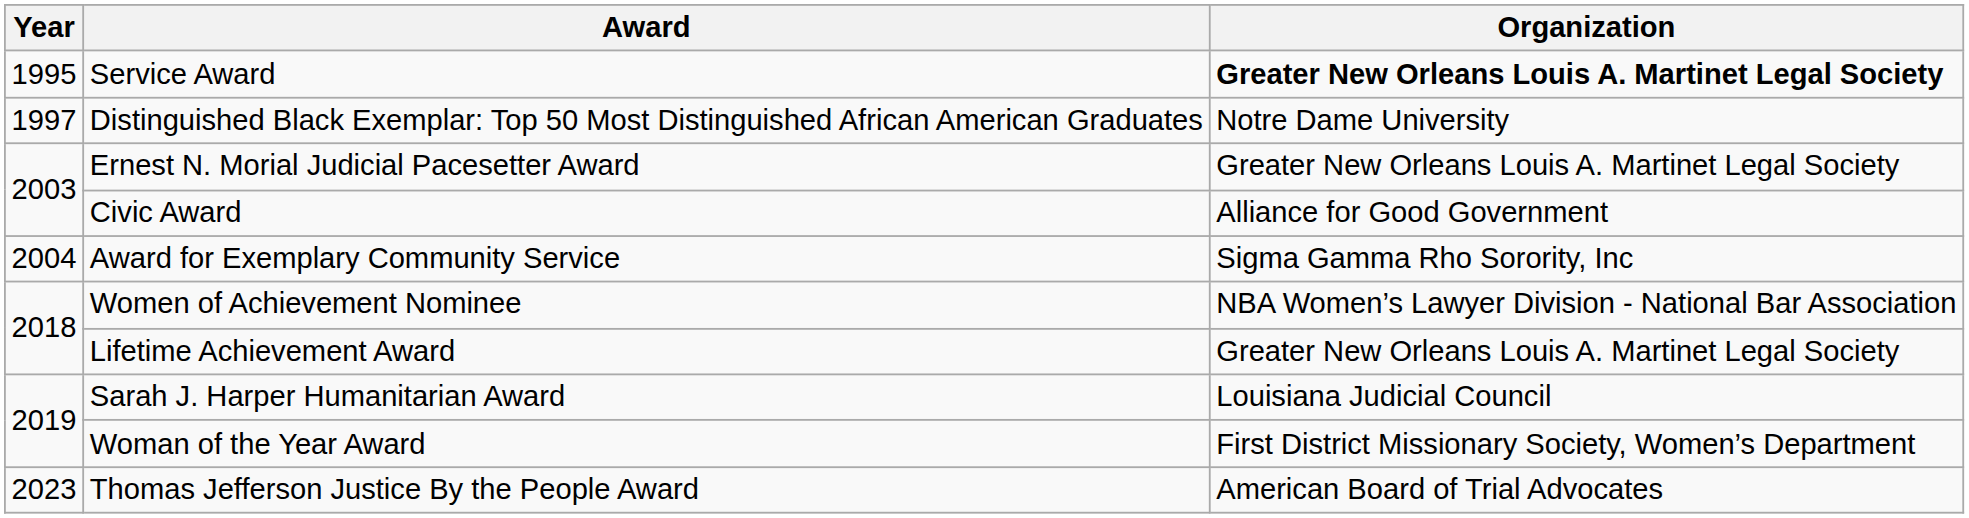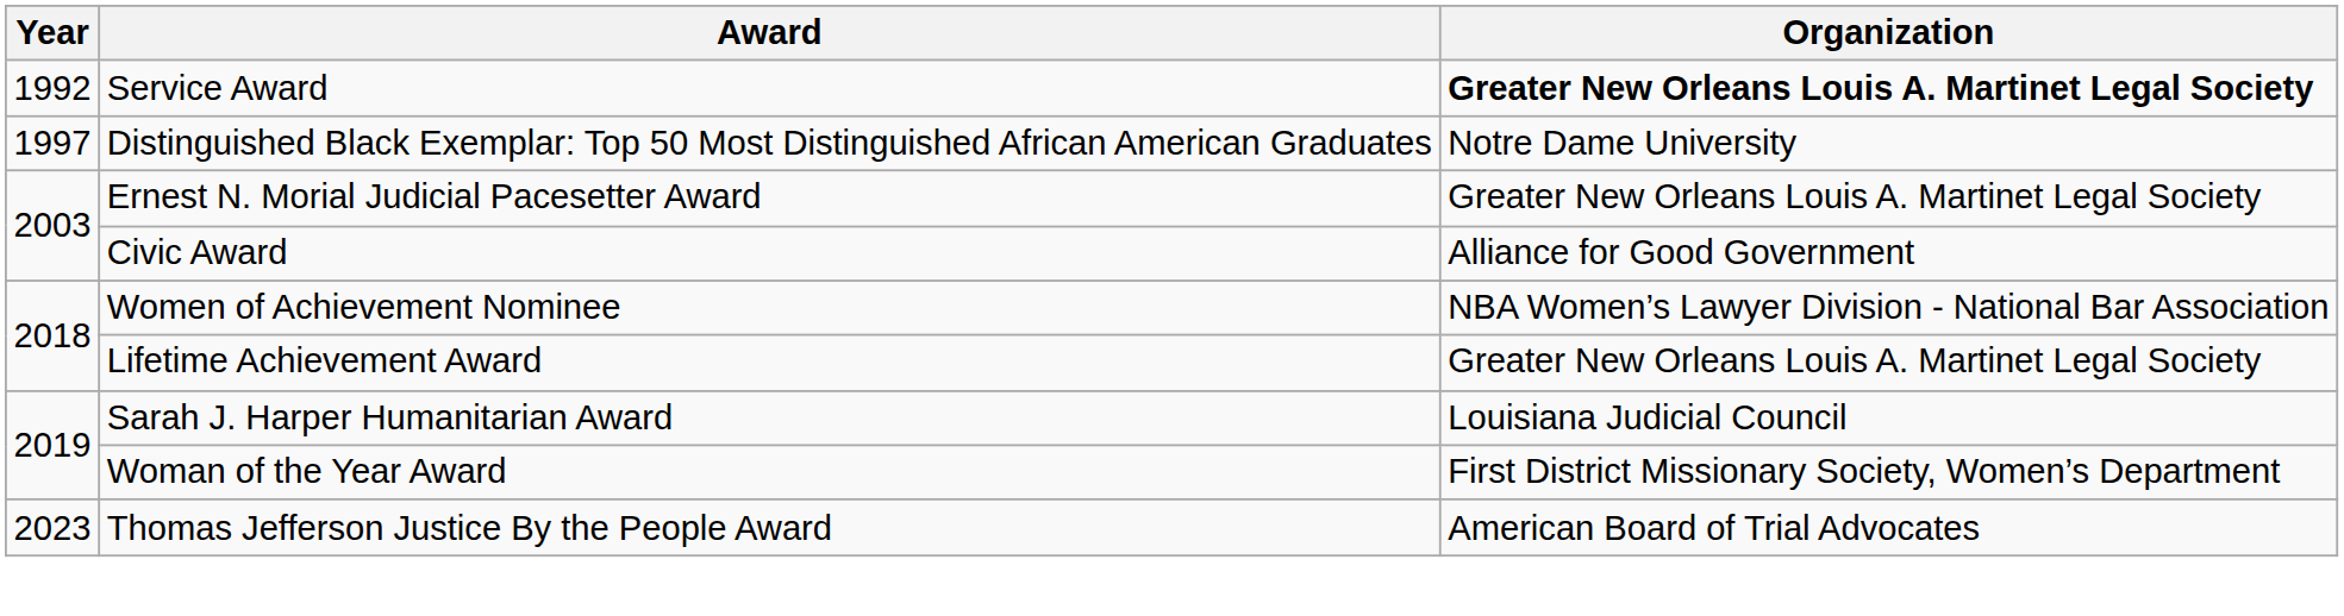Service Award | Year: 1995 -> 1992
- row: 2004 | Award for Exemplary Community Service | Sigma Gamma Rho Sorority, Inc
